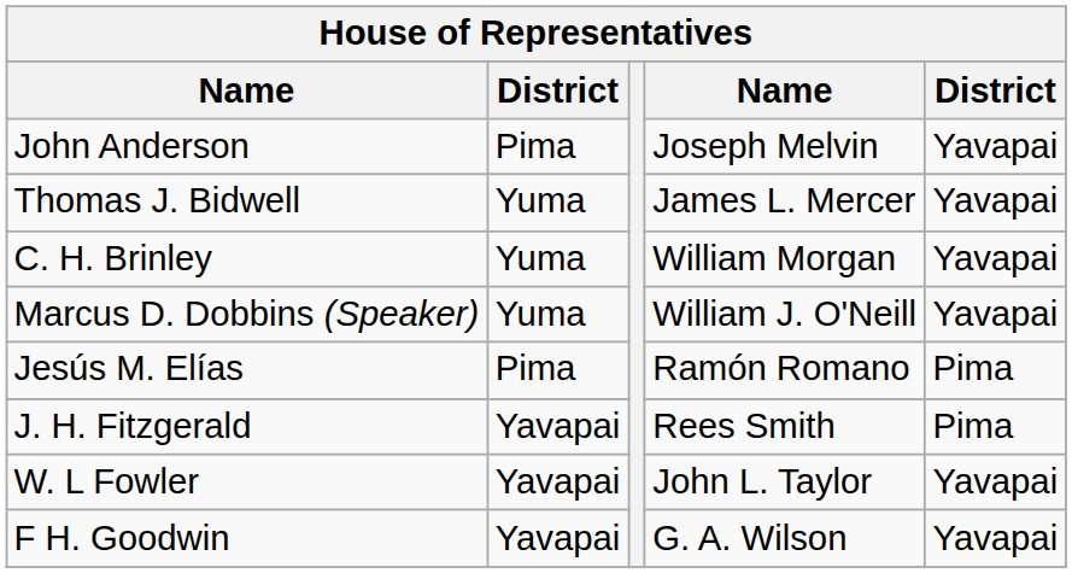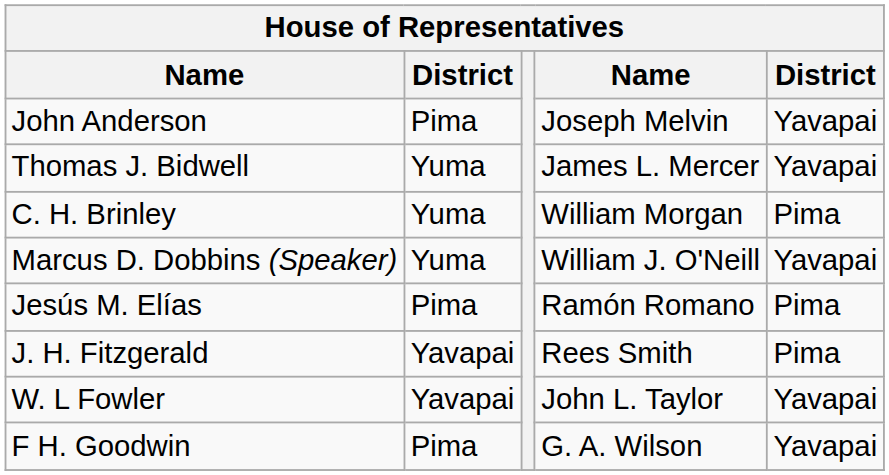C. H. Brinley | column 5: Yavapai -> Pima
F H. Goodwin | column 2: Yavapai -> Pima
